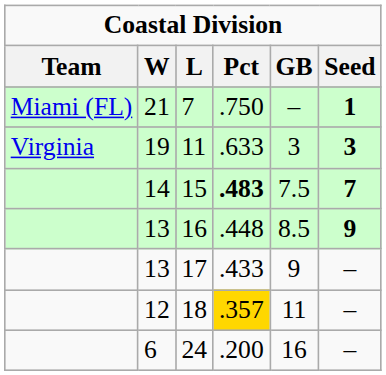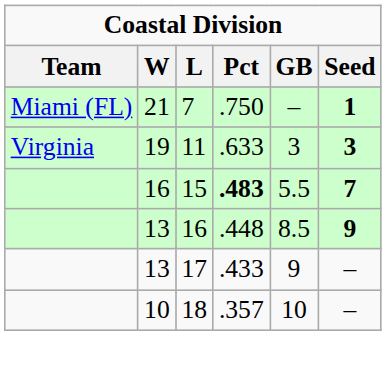15 | W: 14 -> 16
15 | GB: 7.5 -> 5.5
18 | W: 12 -> 10
18 | Pct: gold background -> no background
18 | GB: 11 -> 10
- row: 6 | 24 | .200 | 16 | –
